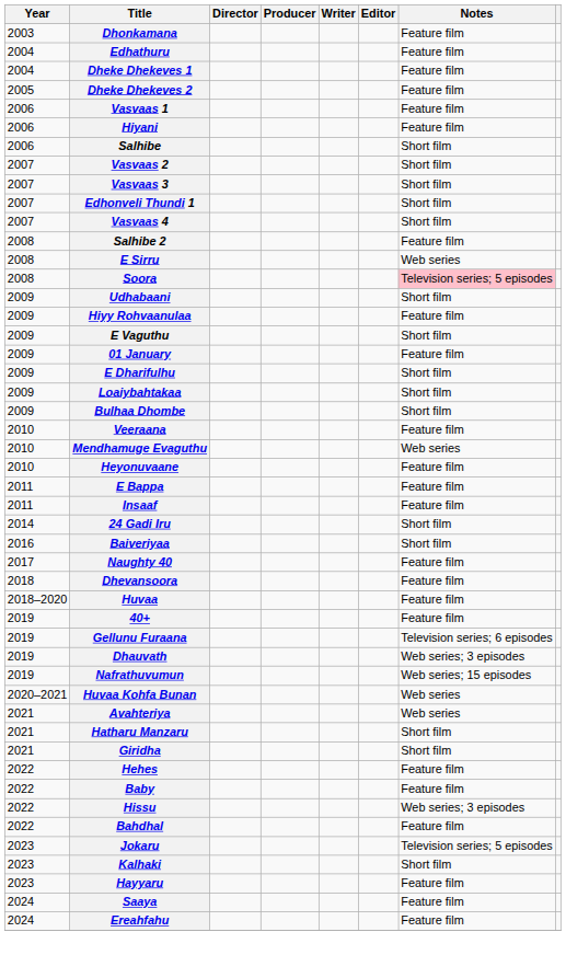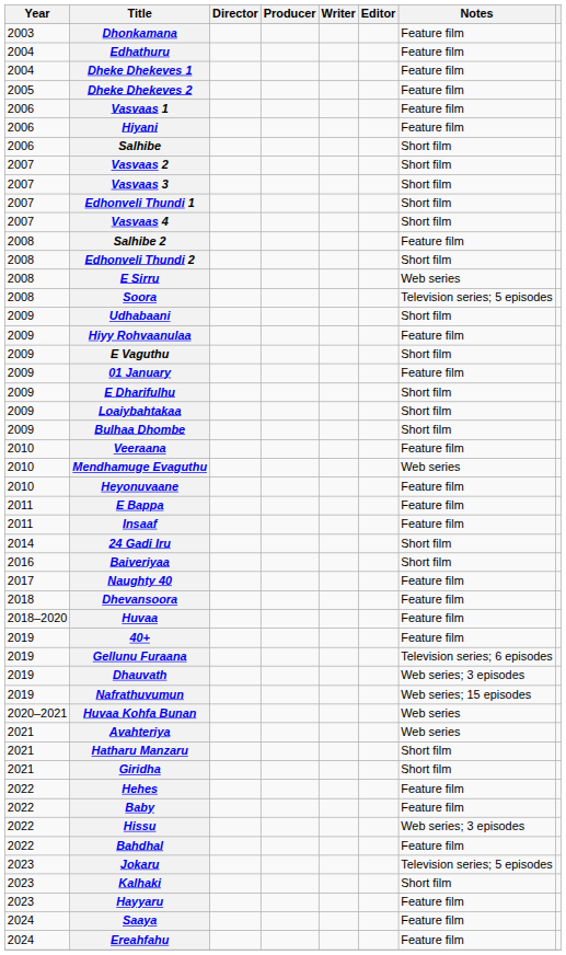+ row: 2008 | Edhonveli Thundi 2 | Short film
Soora | Notes: pink background -> no background
